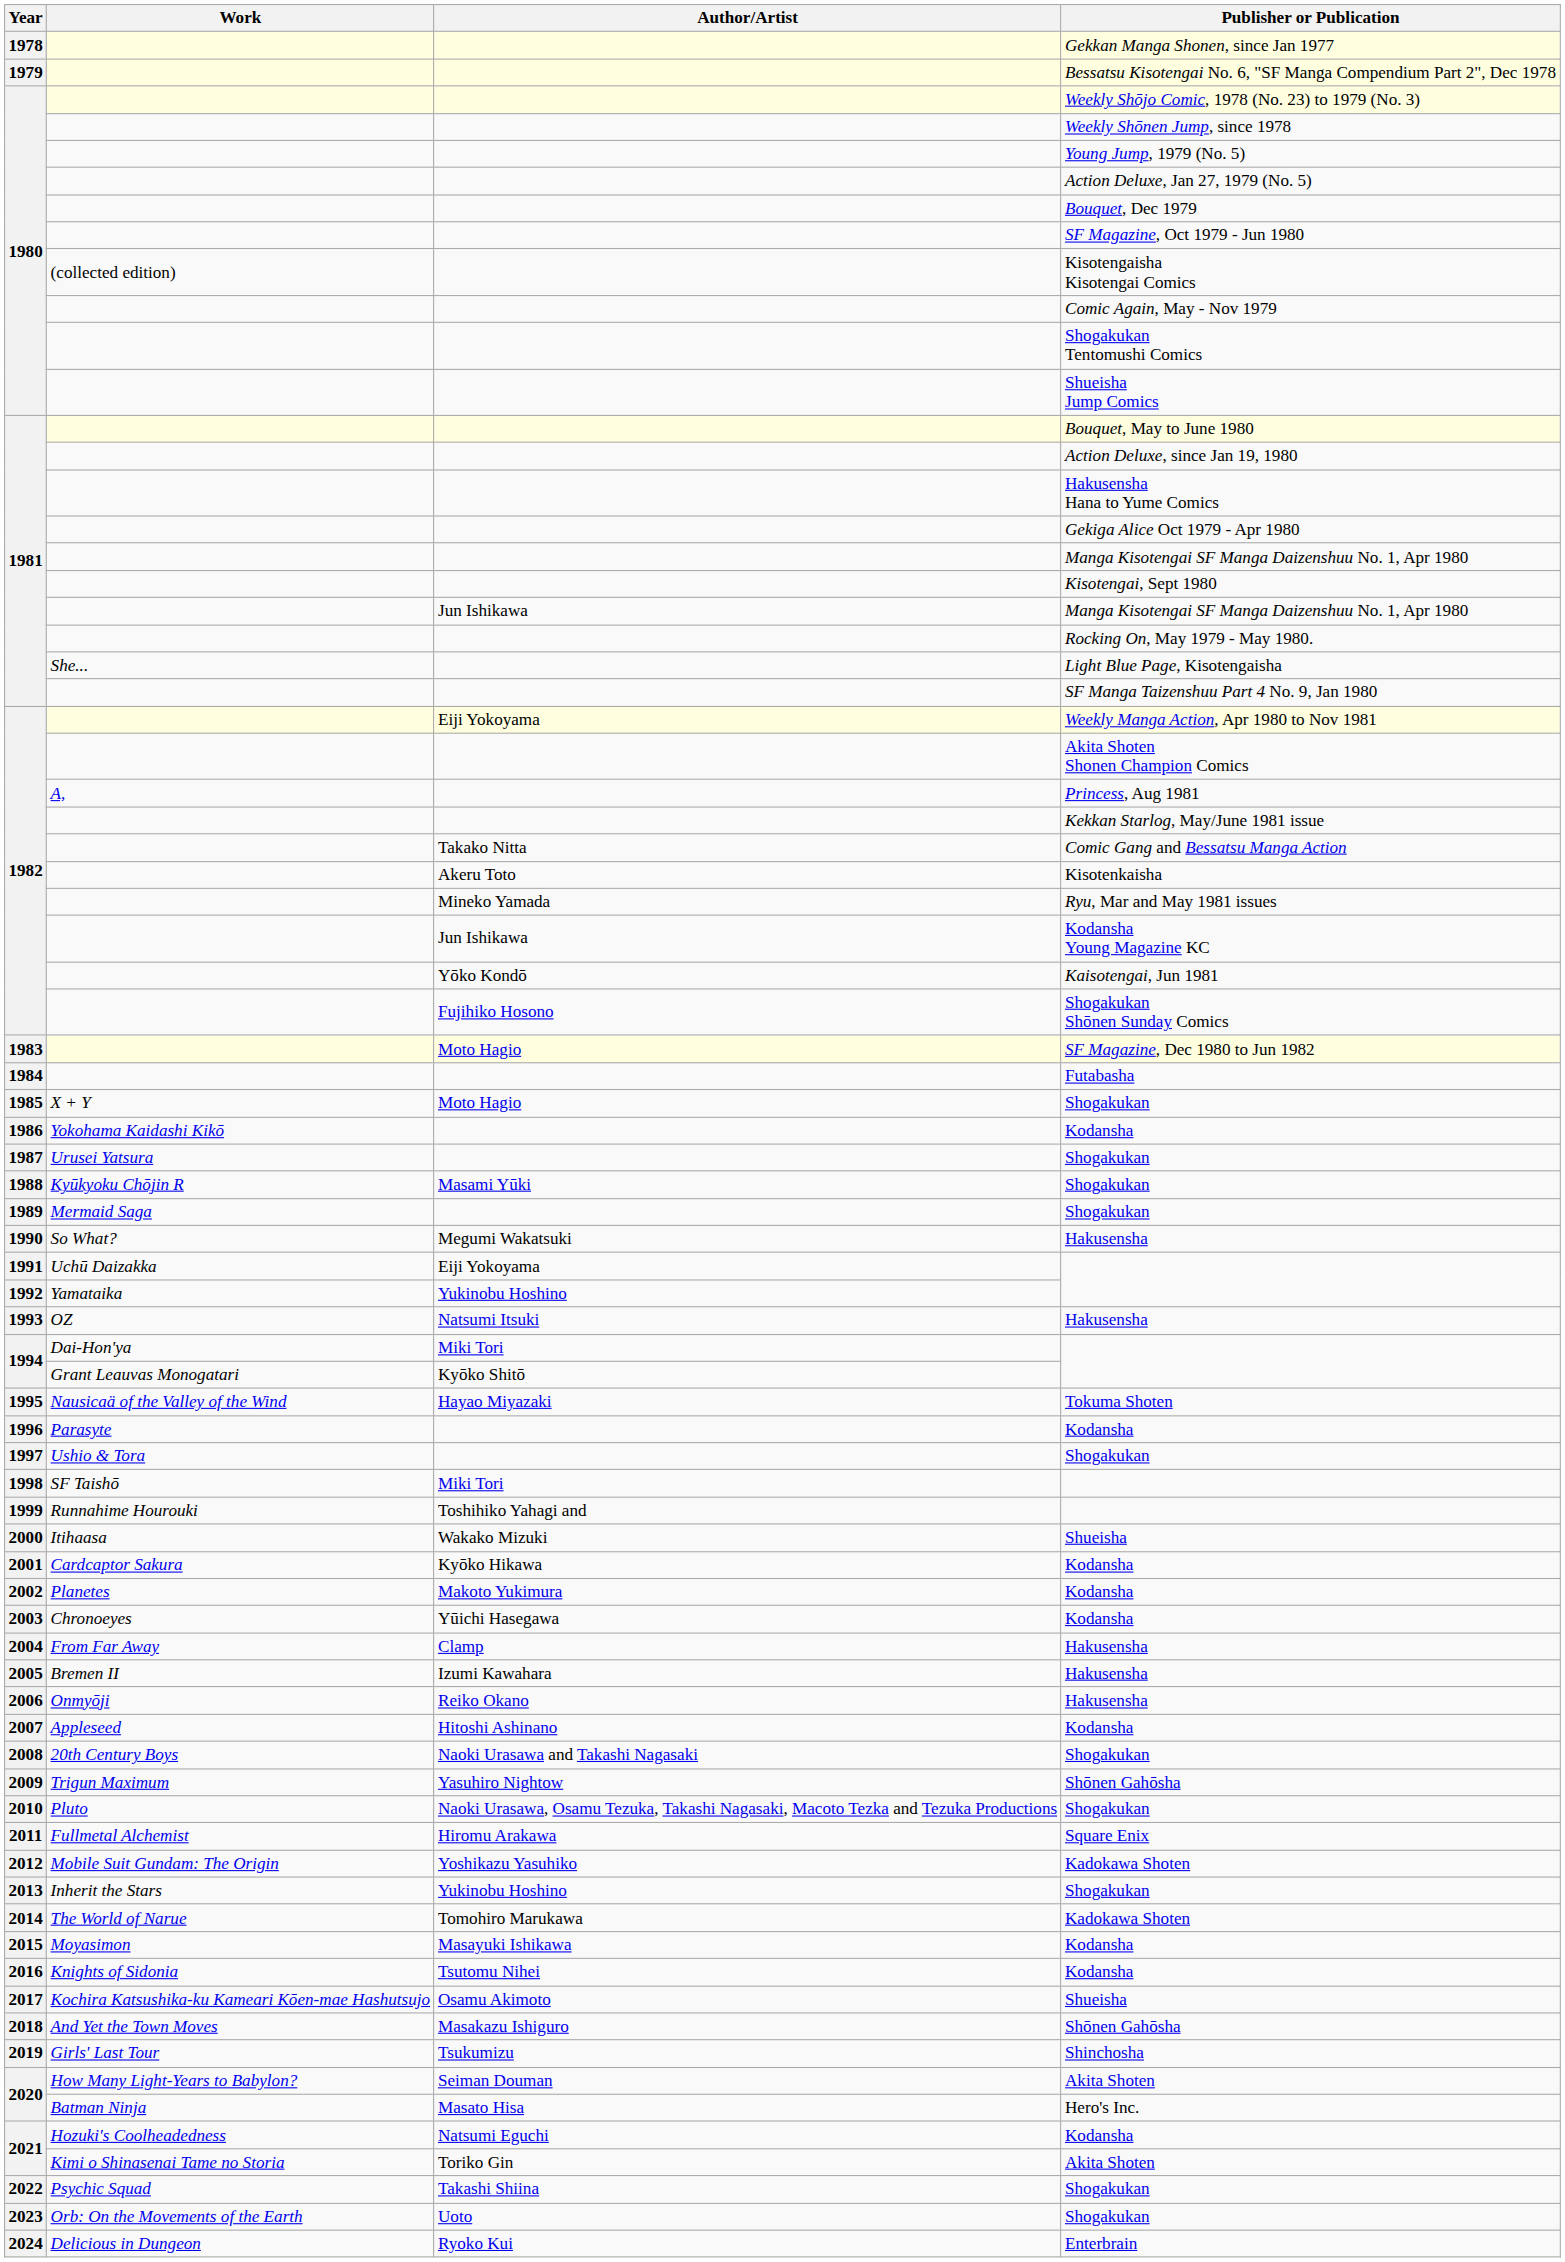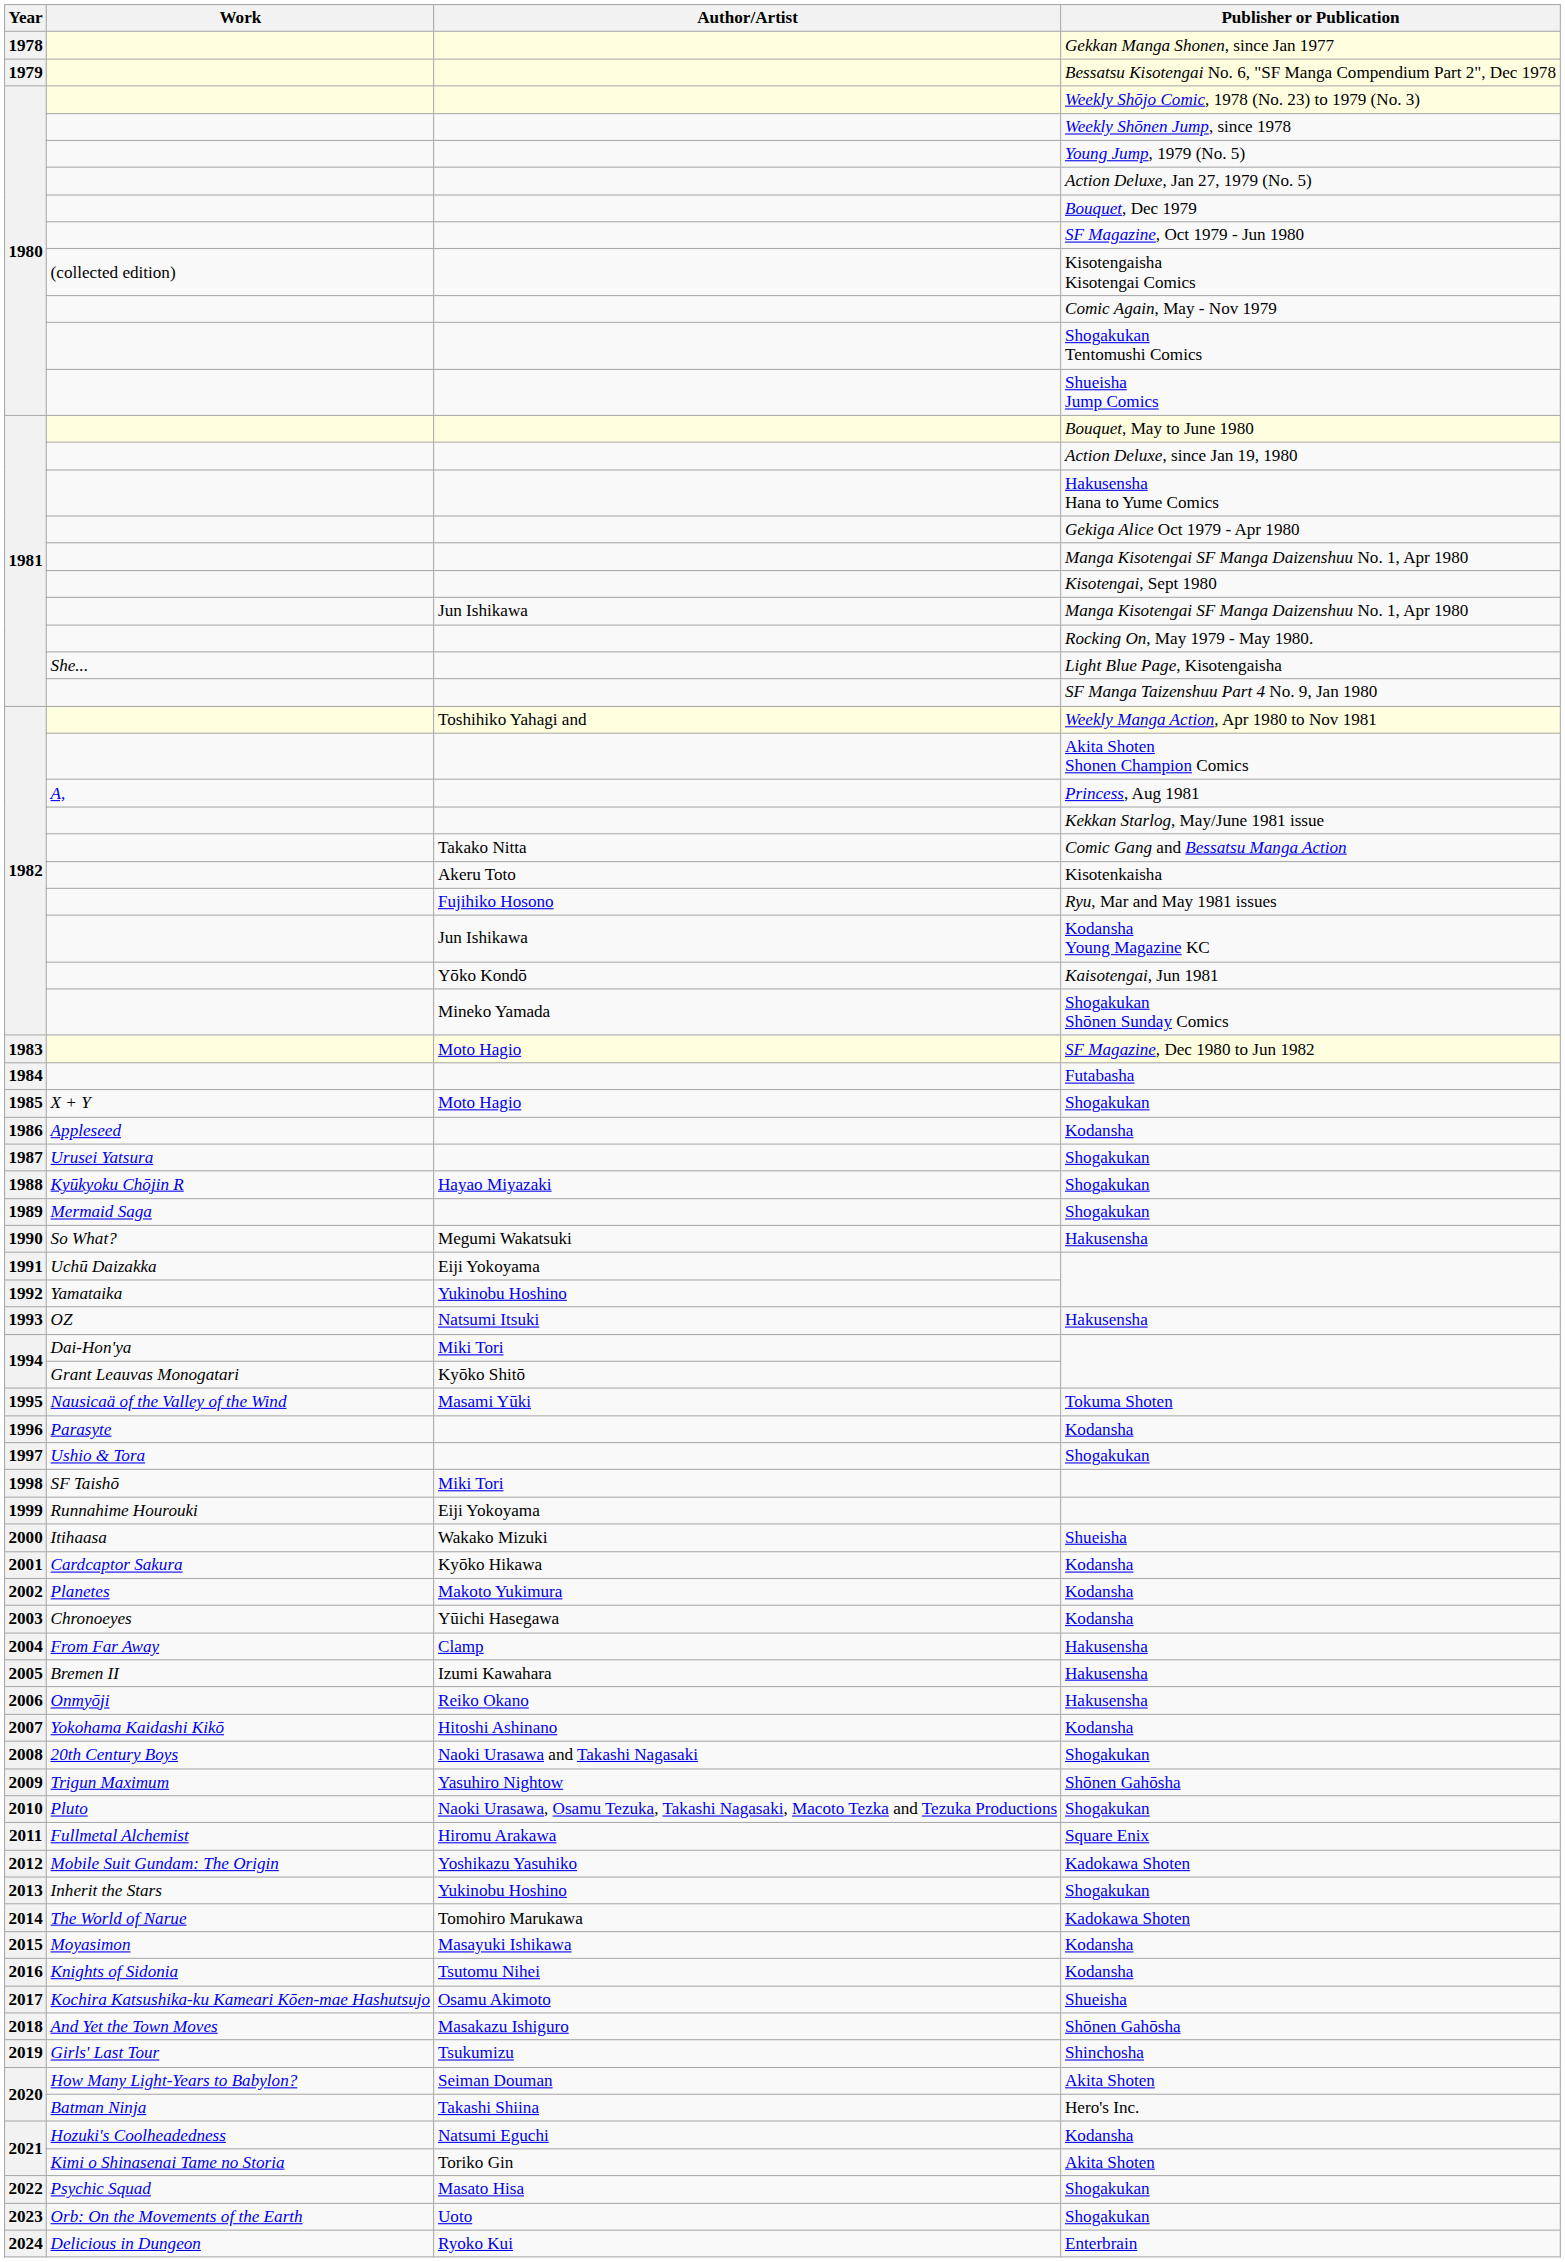1982 / Weekly Manga Action, Apr 1980 to Nov 1981 | Author/Artist: Eiji Yokoyama -> Toshihiko Yahagi and
1982 / Ryu, Mar and May 1981 issues | Author/Artist: Mineko Yamada -> Fujihiko Hosono
1982 / Shogakukan Shōnen Sunday Comics | Author/Artist: Fujihiko Hosono -> Mineko Yamada
1986 | Work: Yokohama Kaidashi Kikō -> Appleseed
1988 | Author/Artist: Masami Yūki -> Hayao Miyazaki
1995 | Author/Artist: Hayao Miyazaki -> Masami Yūki
1999 | Author/Artist: Toshihiko Yahagi and -> Eiji Yokoyama
2007 | Work: Appleseed -> Yokohama Kaidashi Kikō
2020 / Hero's Inc. | Author/Artist: Masato Hisa -> Takashi Shiina
2022 | Author/Artist: Takashi Shiina -> Masato Hisa
